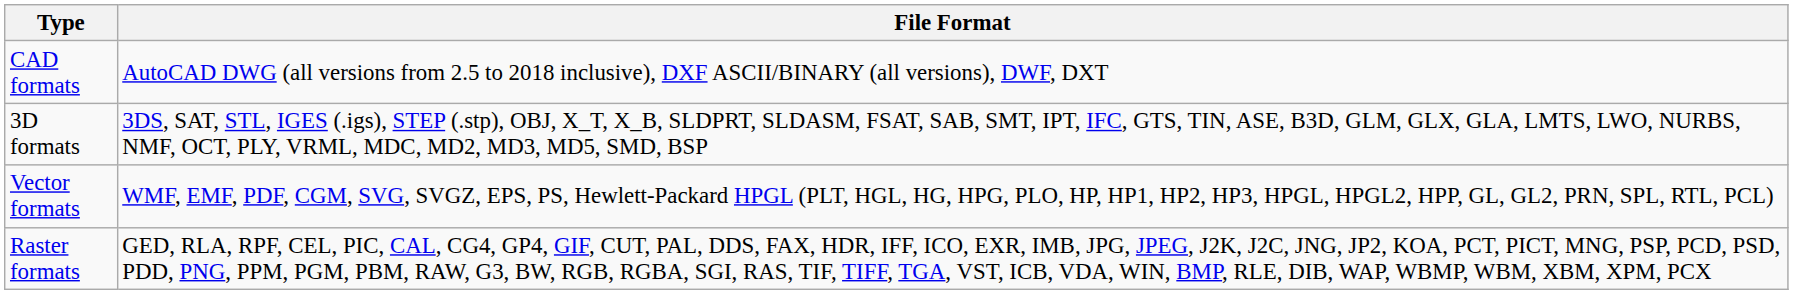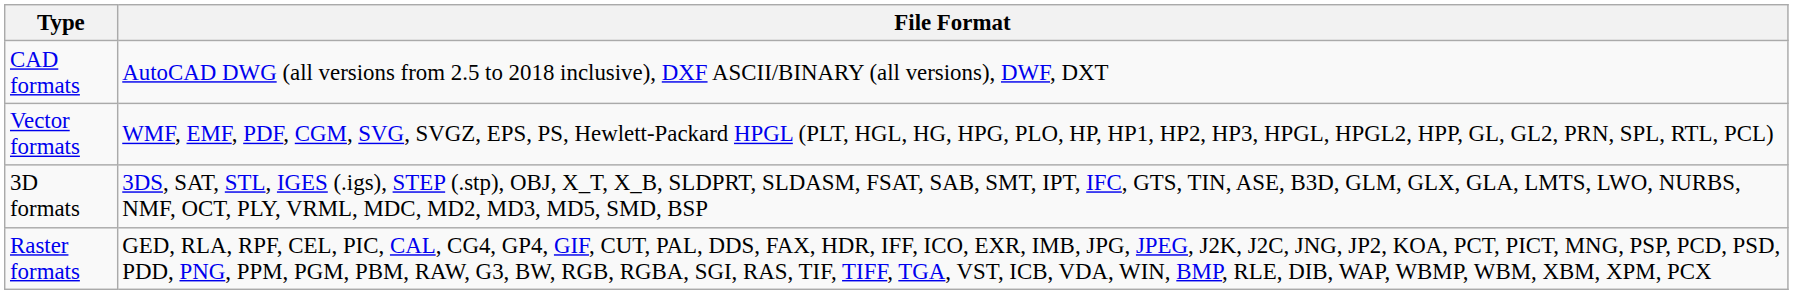rows swapped: 3D formats <-> Vector formats
